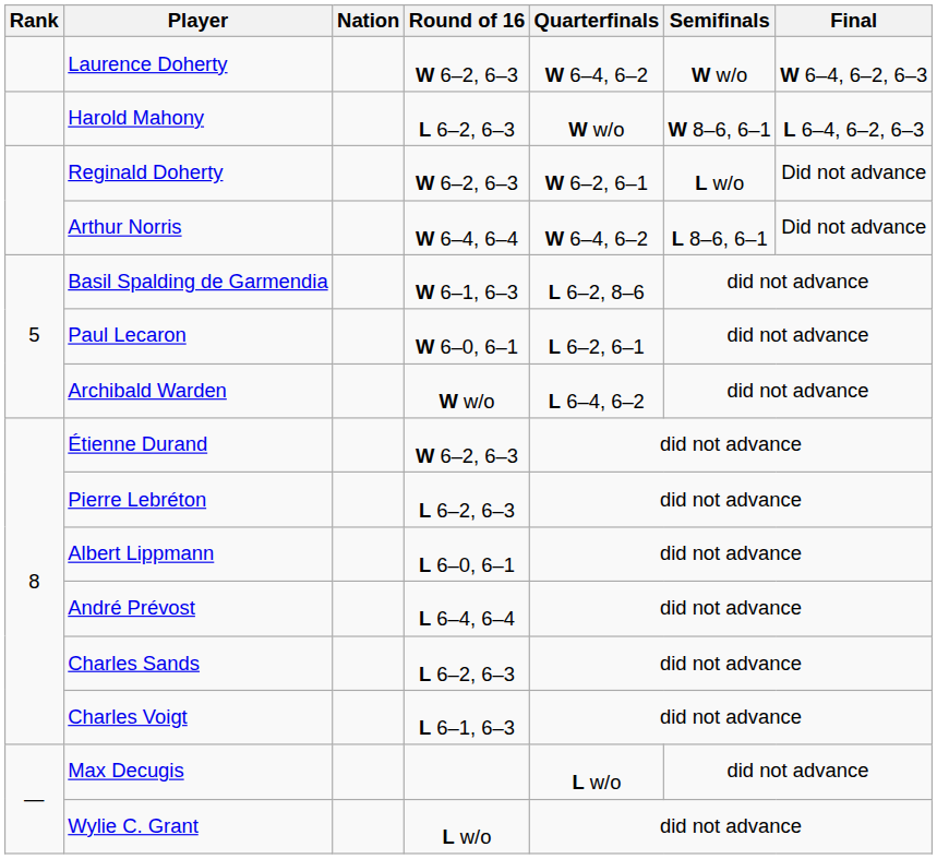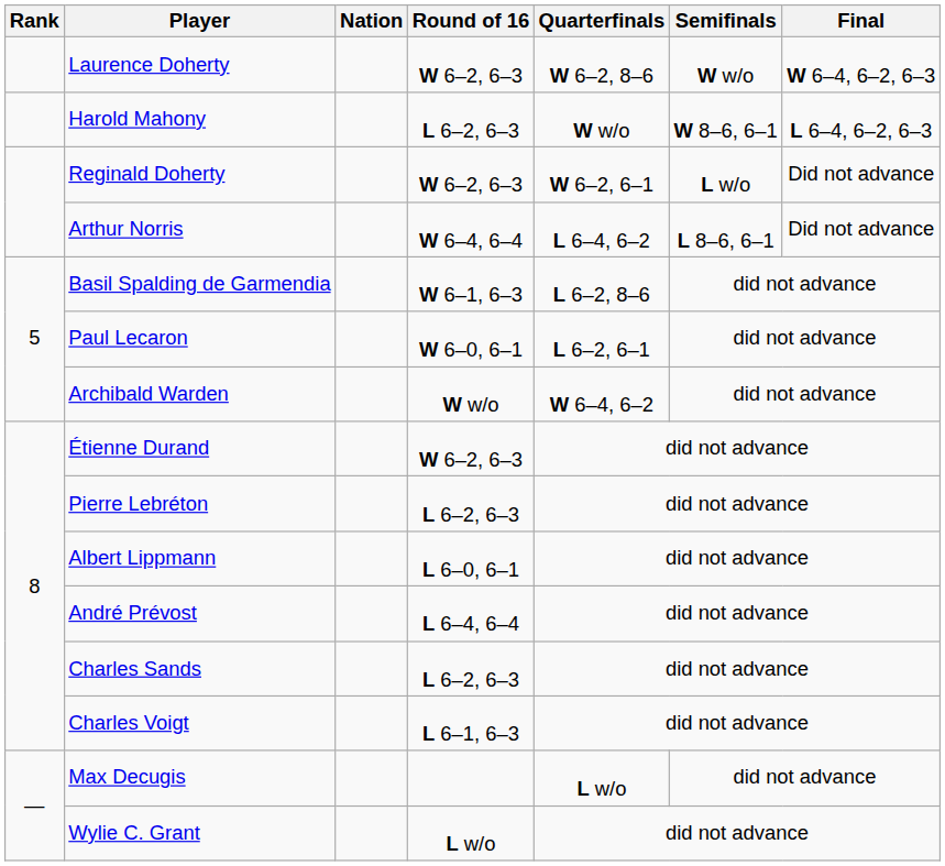Laurence Doherty | Quarterfinals: W 6–4, 6–2 -> W 6–2, 8–6
Arthur Norris | Quarterfinals: W 6–4, 6–2 -> L 6–4, 6–2
Archibald Warden | Quarterfinals: L 6–4, 6–2 -> W 6–4, 6–2
